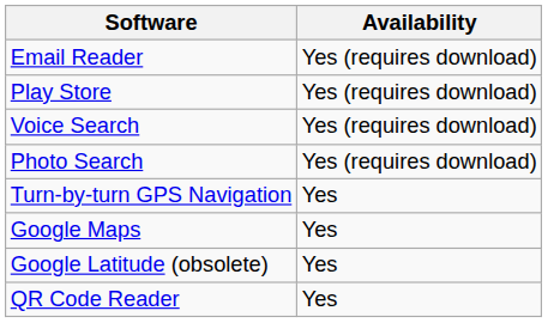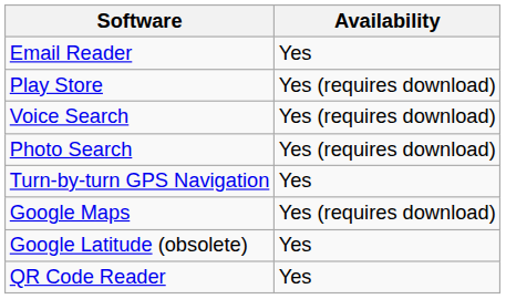Email Reader | Availability: Yes (requires download) -> Yes
Google Maps | Availability: Yes -> Yes (requires download)
